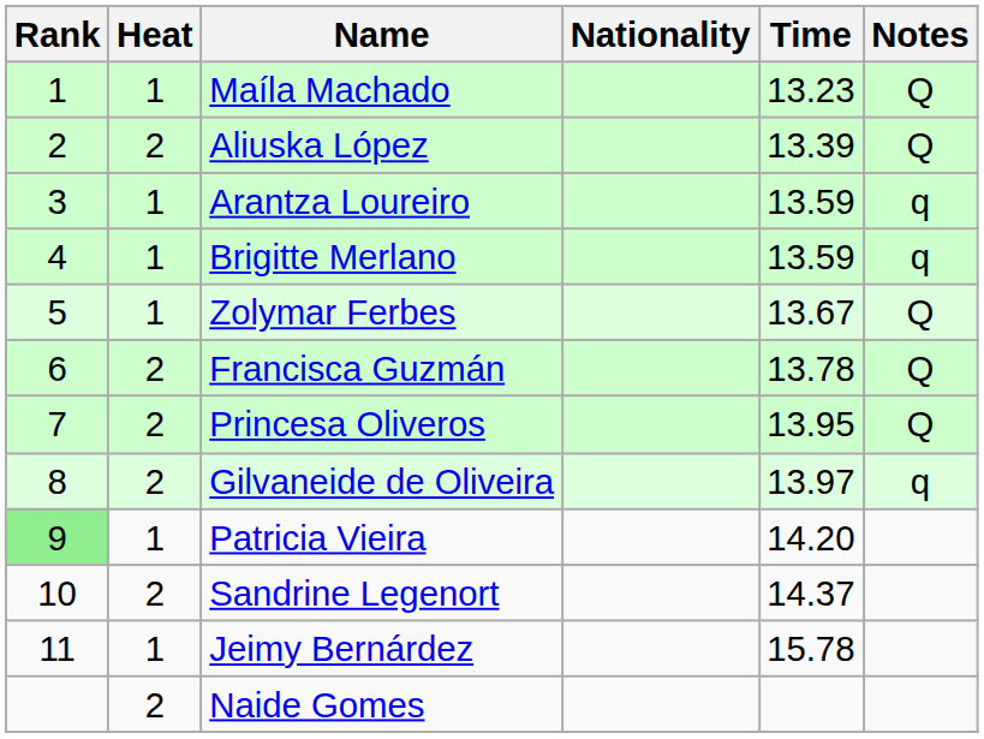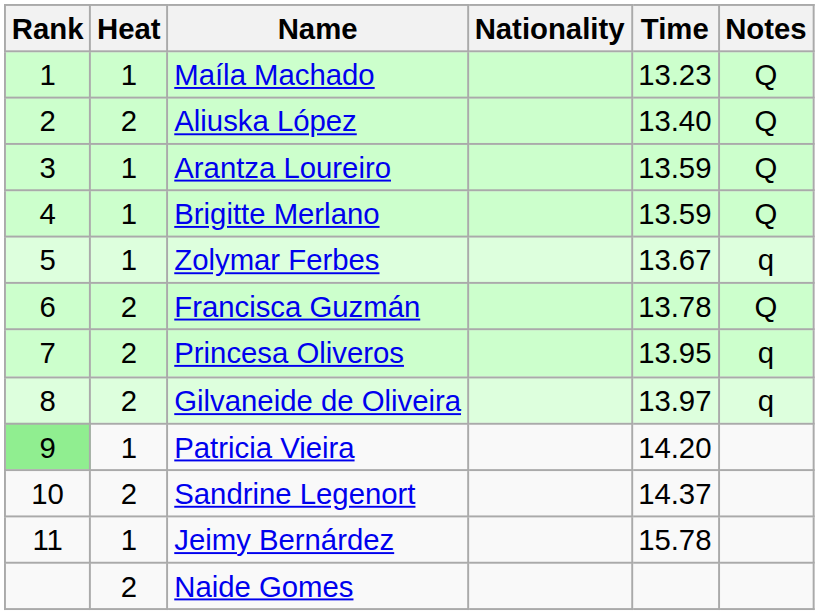Aliuska López | Time: 13.39 -> 13.40
Arantza Loureiro | Notes: q -> Q
Brigitte Merlano | Notes: q -> Q
Zolymar Ferbes | Notes: Q -> q
Princesa Oliveros | Notes: Q -> q
